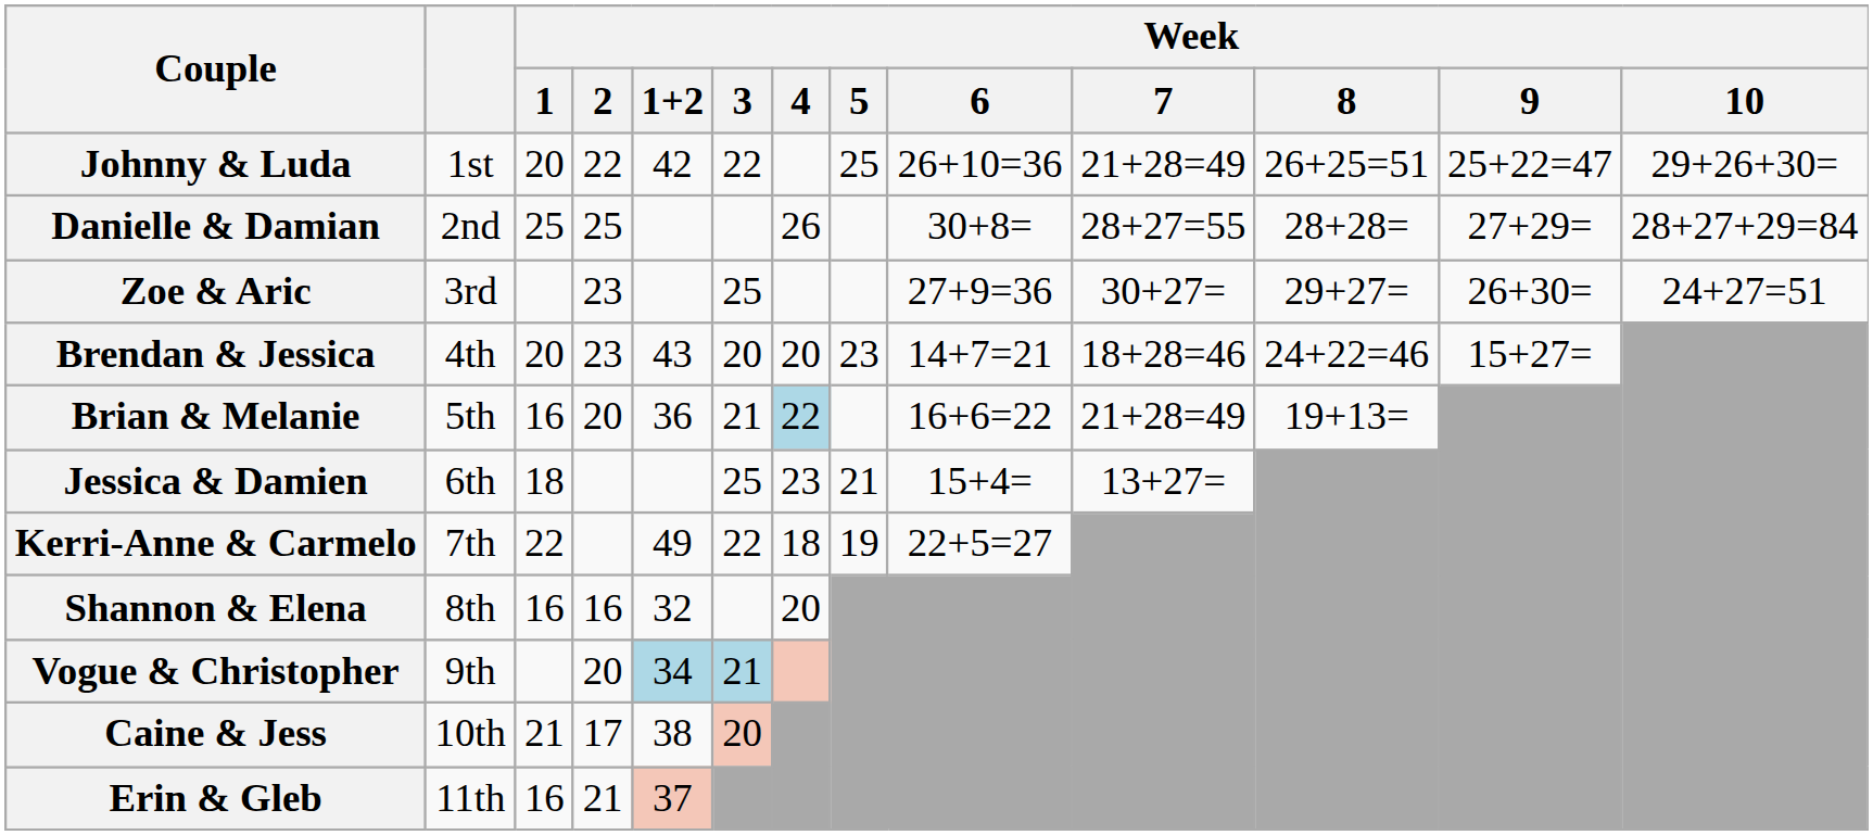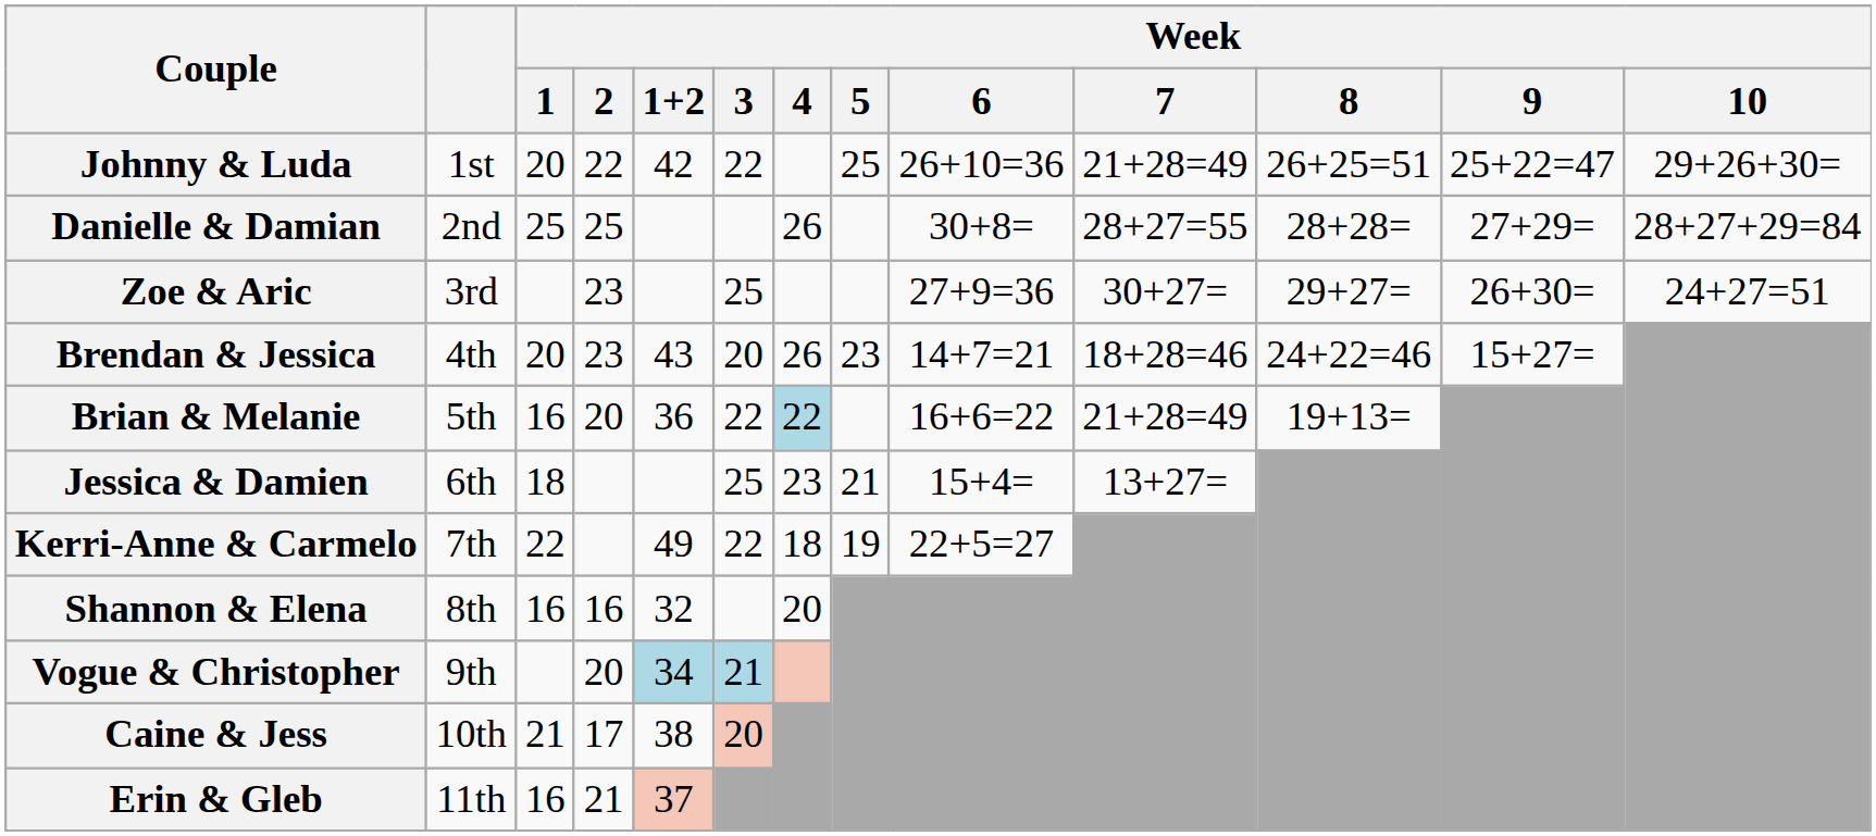Brendan & Jessica | Week / 4: 20 -> 26
Brian & Melanie | Week / 3: 21 -> 22
